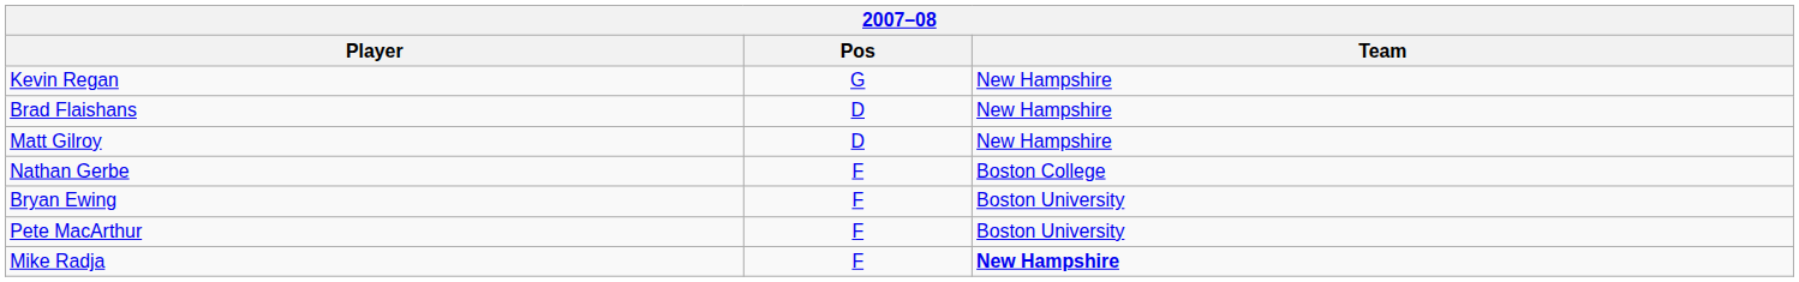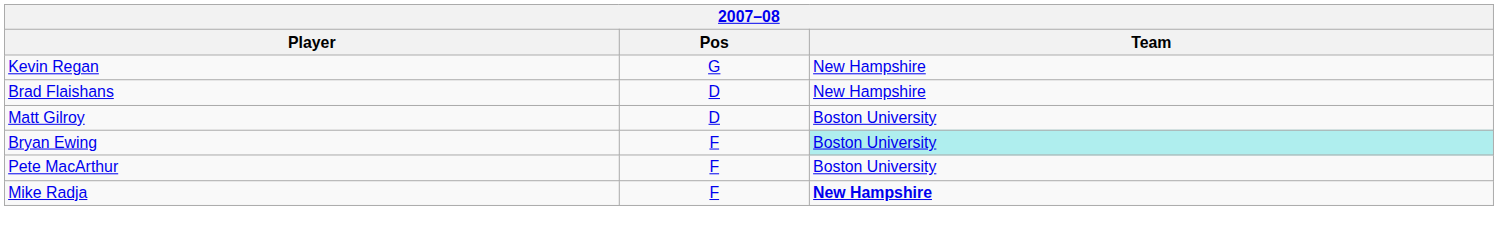Matt Gilroy | Team: New Hampshire -> Boston University
- row: Nathan Gerbe | F | Boston College
Bryan Ewing | Team: no background -> paleturquoise background
